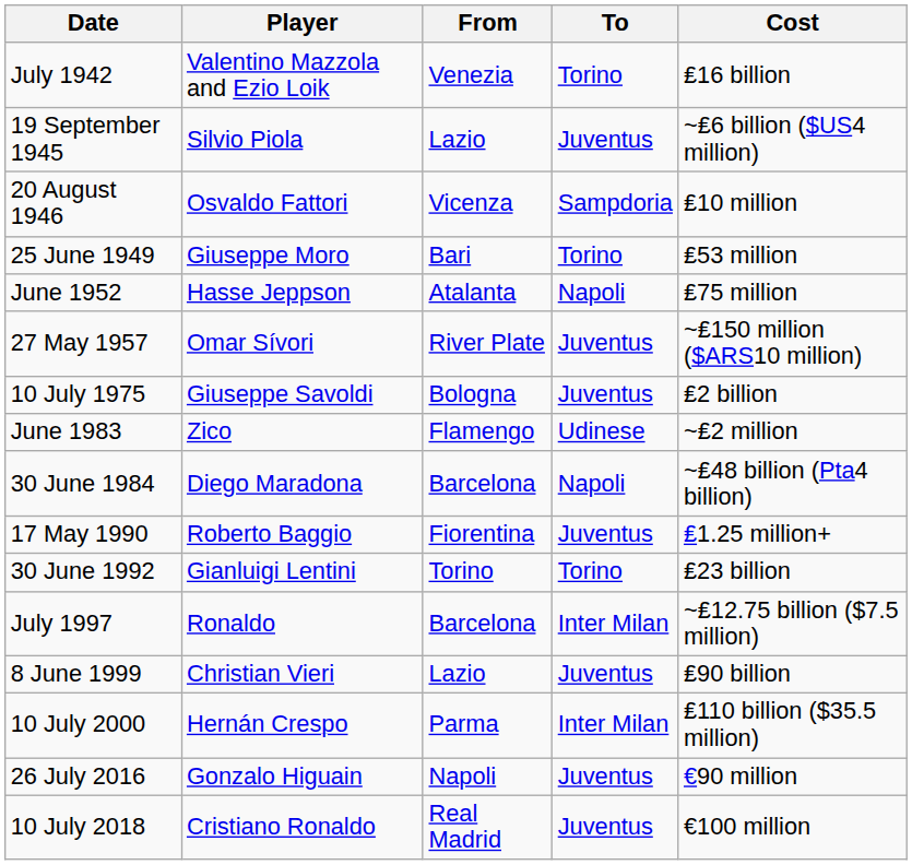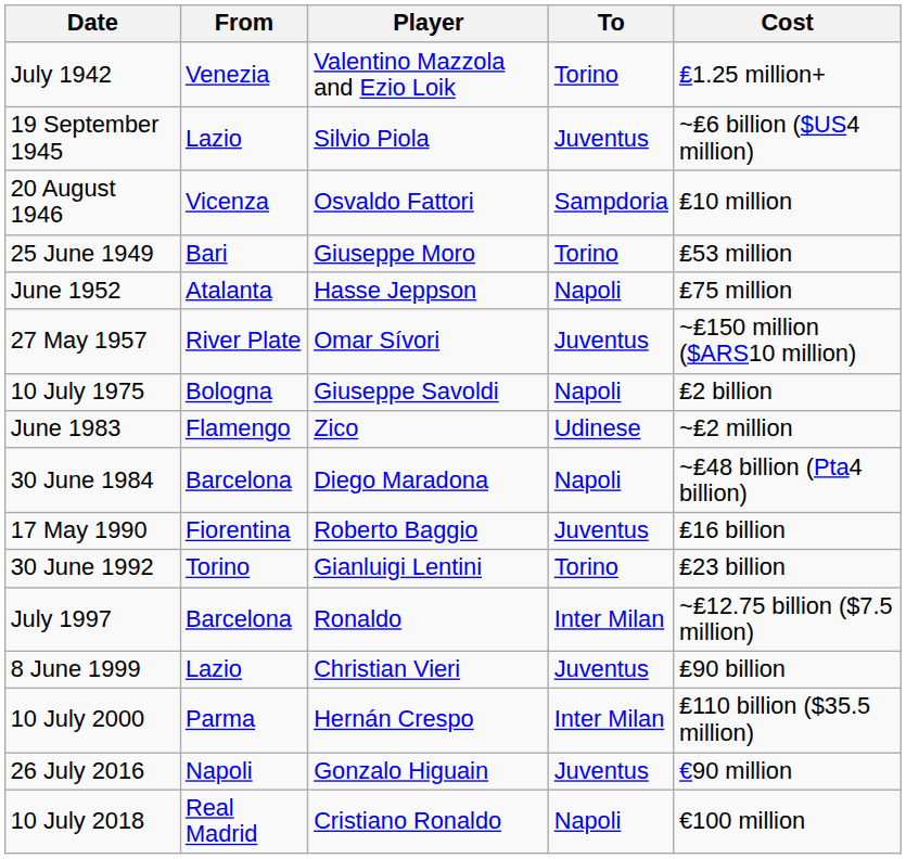columns swapped: Player <-> From
July 1942 | Cost: ₤16 billion -> ₤1.25 million+
10 July 1975 | To: Juventus -> Napoli
17 May 1990 | Cost: ₤1.25 million+ -> ₤16 billion
10 July 2018 | To: Juventus -> Napoli
